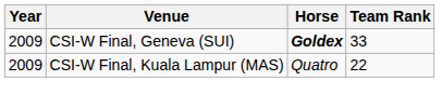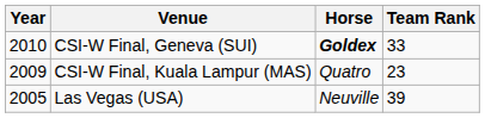CSI-W Final, Geneva (SUI) | Year: 2009 -> 2010
CSI-W Final, Kuala Lampur (MAS) | Team Rank: 22 -> 23
+ row: 2005 | Las Vegas (USA) | Neuville | 39
